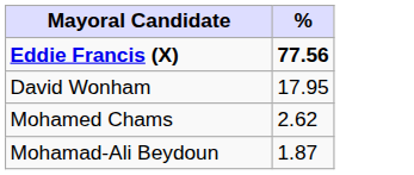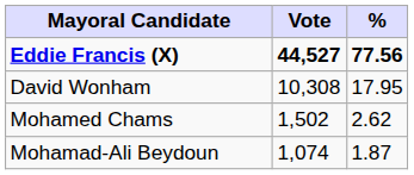+ column: Vote | 44,527 | 10,308 | 1,502 | 1,074
